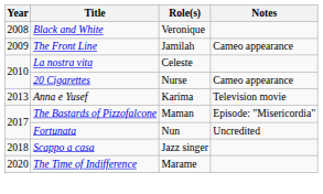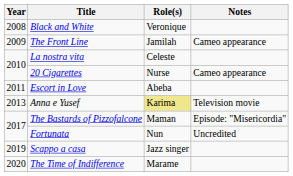+ row: 2011 | Escort in Love | Abeba
Anna e Yusef | Role(s): no background -> khaki background
Scappo a casa | Year: 2018 -> 2019
